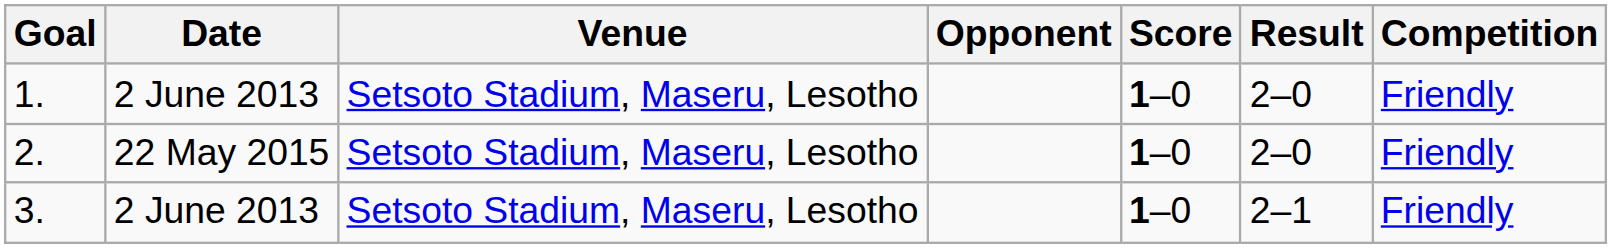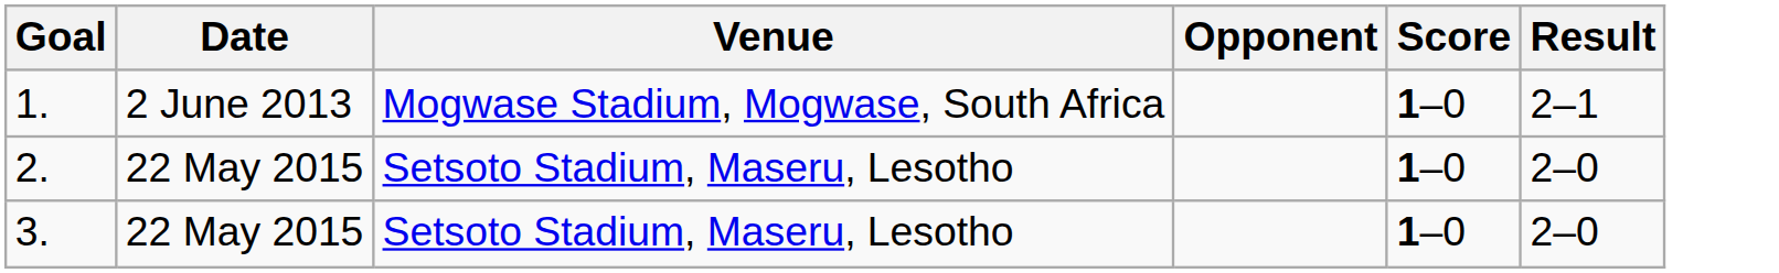- column: Competition | Friendly | Friendly | Friendly
1. | Venue: Setsoto Stadium, Maseru, Lesotho -> Mogwase Stadium, Mogwase, South Africa
1. | Result: 2–0 -> 2–1
3. | Date: 2 June 2013 -> 22 May 2015
3. | Result: 2–1 -> 2–0
